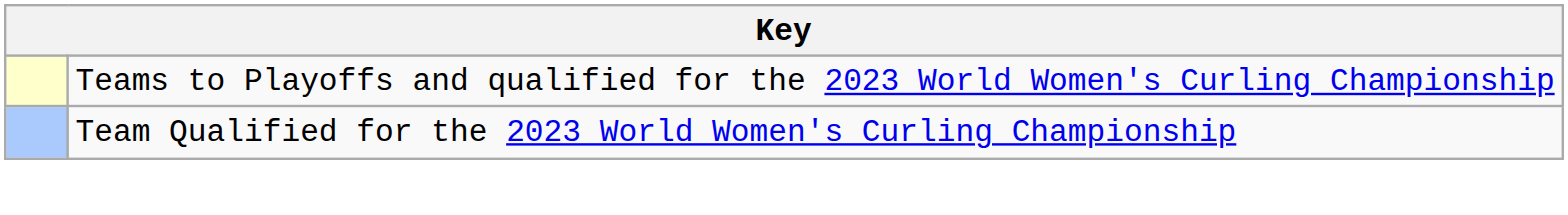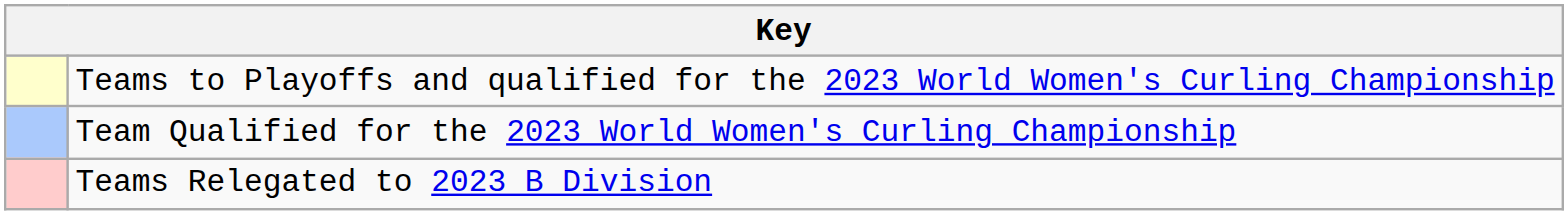+ row: Teams Relegated to 2023 B Division
